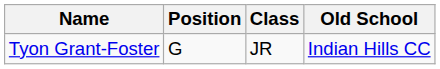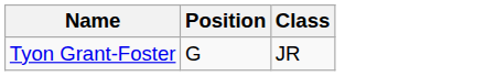- column: Old School | Indian Hills CC
